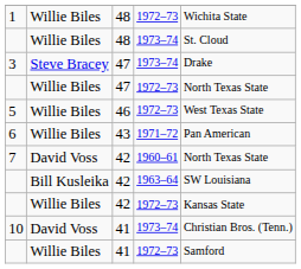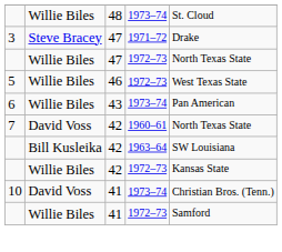- row: 1 | Willie Biles | 48 | 1972–73 | Wichita State
3 | column 4: 1973–74 -> 1971–72
6 | column 4: 1971–72 -> 1973–74
